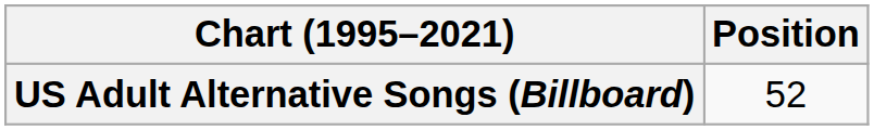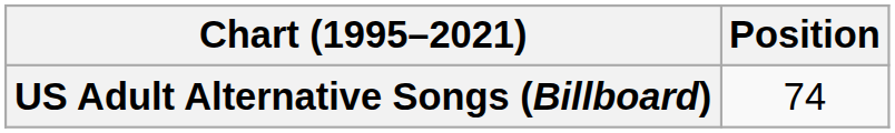US Adult Alternative Songs (Billboard) | Position: 52 -> 74
